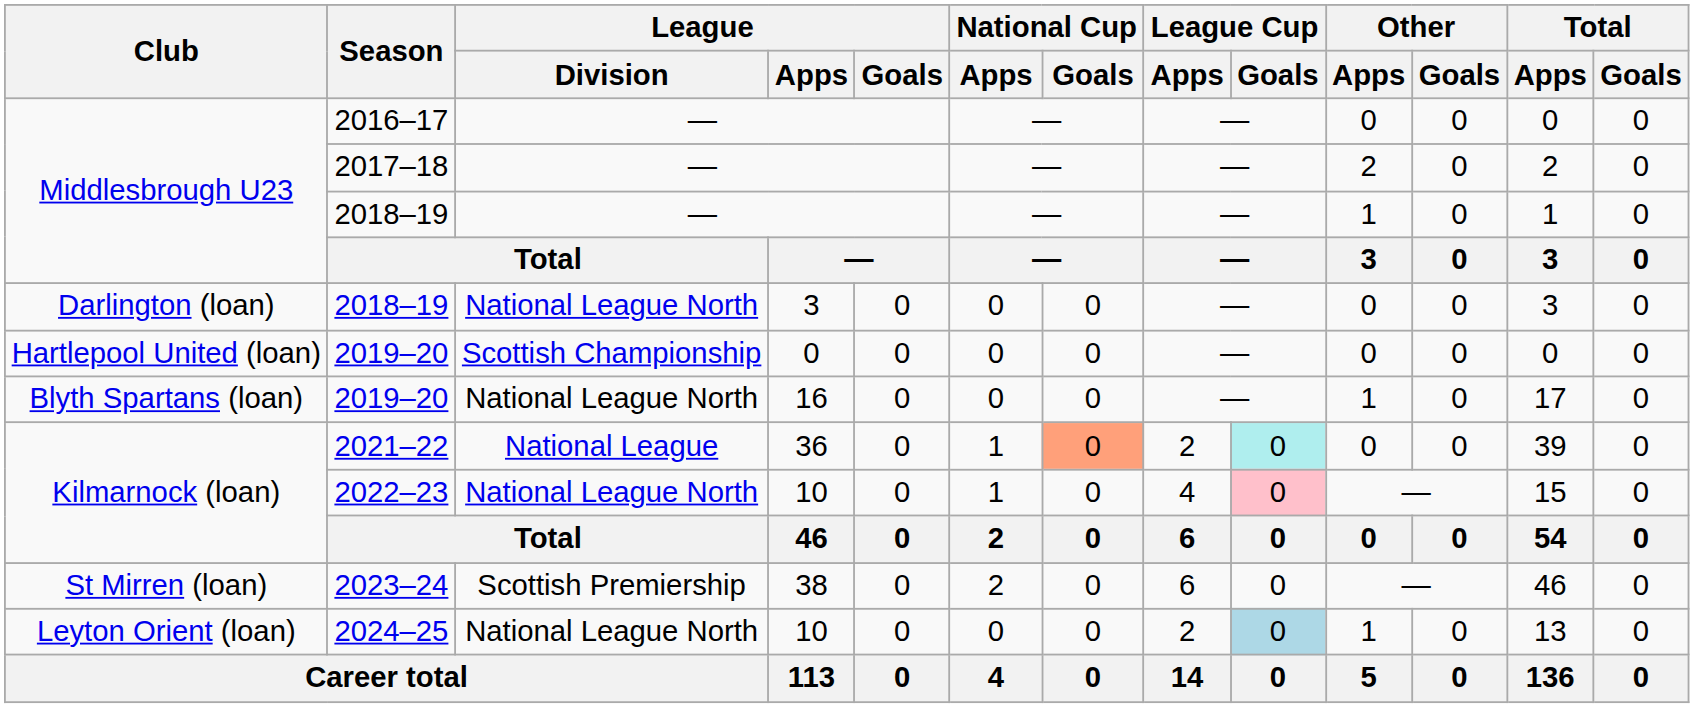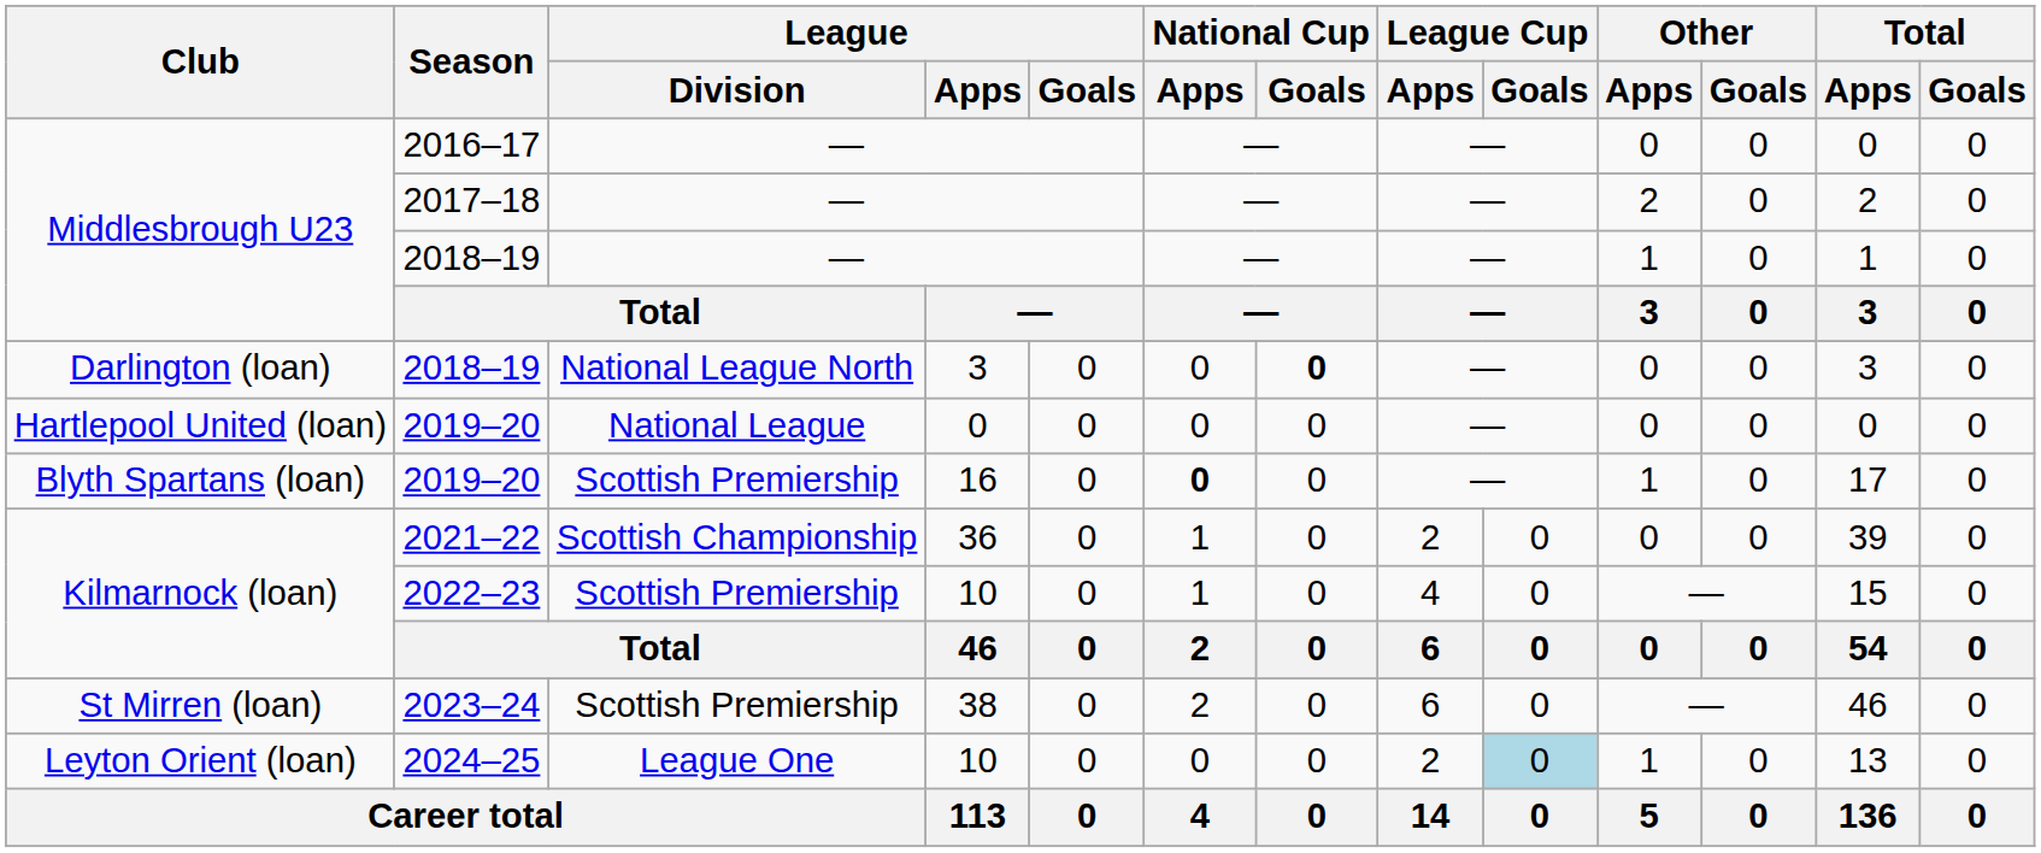Darlington (loan) / 2018–19 | National Cup / Goals: normal -> bold
Hartlepool United (loan) / 2019–20 | League / Division: Scottish Championship -> National League
Blyth Spartans (loan) / 2019–20 | League / Division: National League North -> Scottish Premiership
Blyth Spartans (loan) / 2019–20 | National Cup / Apps: normal -> bold
2021–22 | League / Division: National League -> Scottish Championship
2021–22 | National Cup / Goals: lightsalmon background -> no background
2021–22 | League Cup / Goals: paleturquoise background -> no background
2022–23 | League / Division: National League North -> Scottish Premiership
2022–23 | League Cup / Goals: pink background -> no background
2024–25 | League / Division: National League North -> League One
